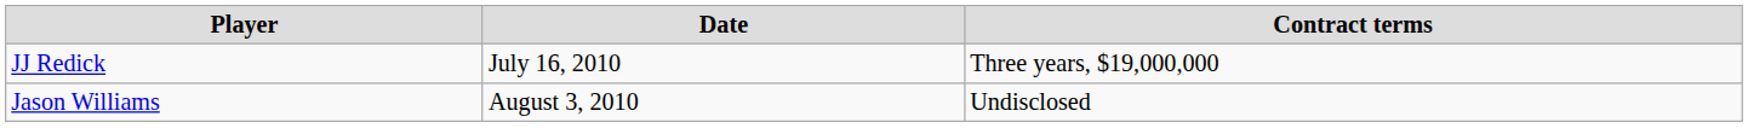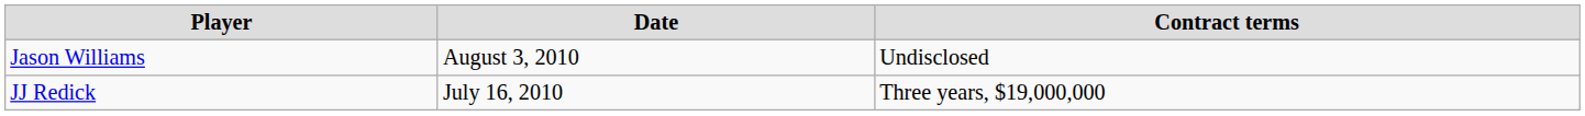rows swapped: JJ Redick <-> Jason Williams
